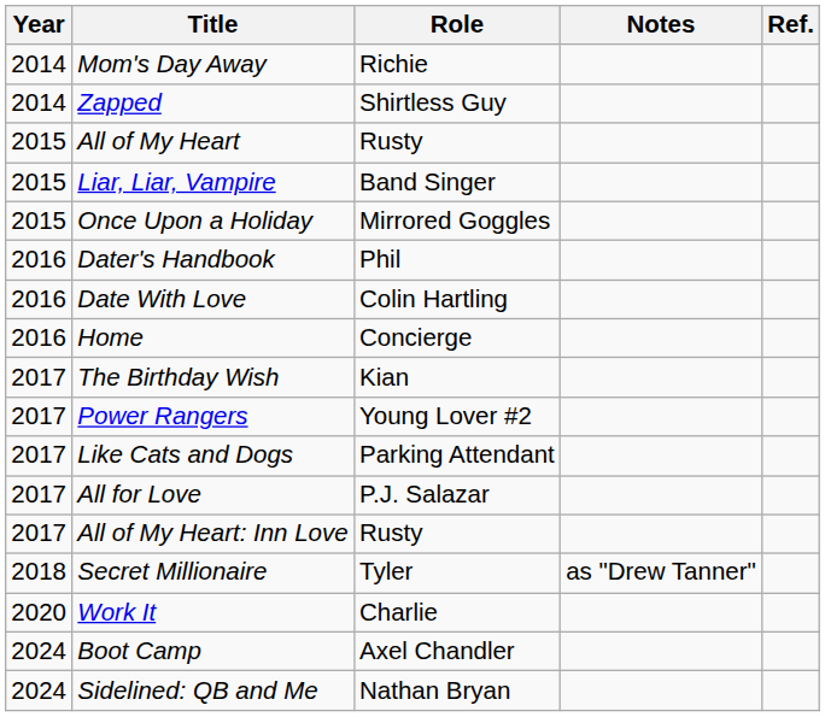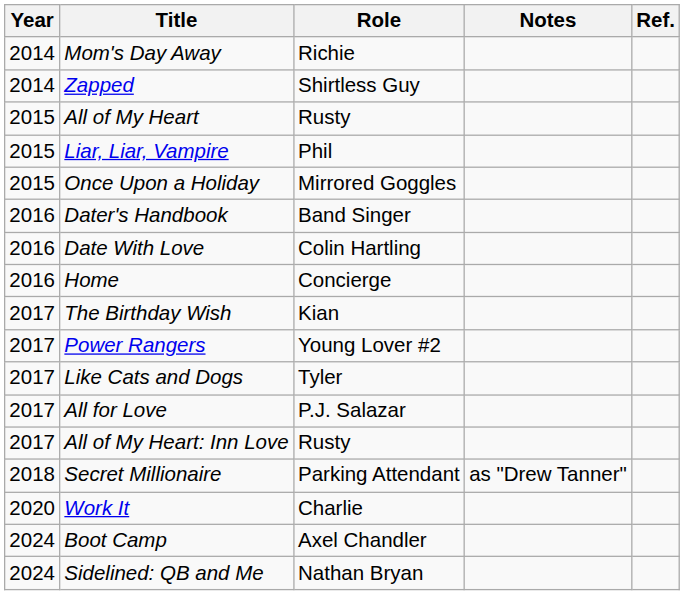Liar, Liar, Vampire | Role: Band Singer -> Phil
Dater's Handbook | Role: Phil -> Band Singer
Like Cats and Dogs | Role: Parking Attendant -> Tyler
Secret Millionaire | Role: Tyler -> Parking Attendant
